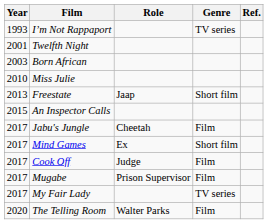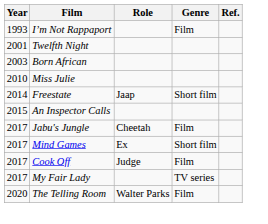I’m Not Rappaport | Genre: TV series -> Film
Freestate | Year: 2013 -> 2014
- row: 2017 | Mugabe | Prison Supervisor | Film
